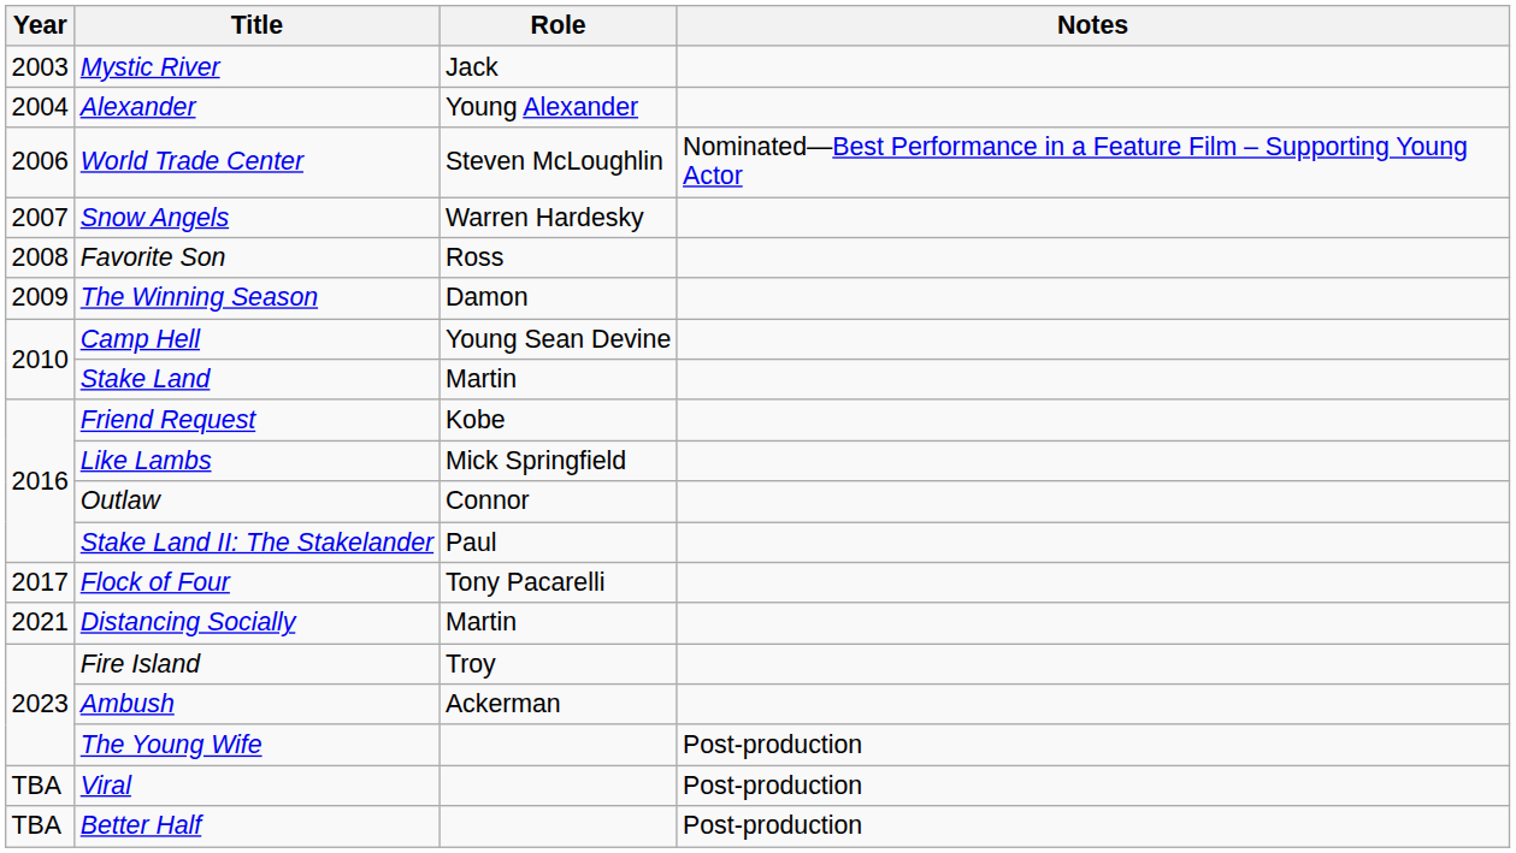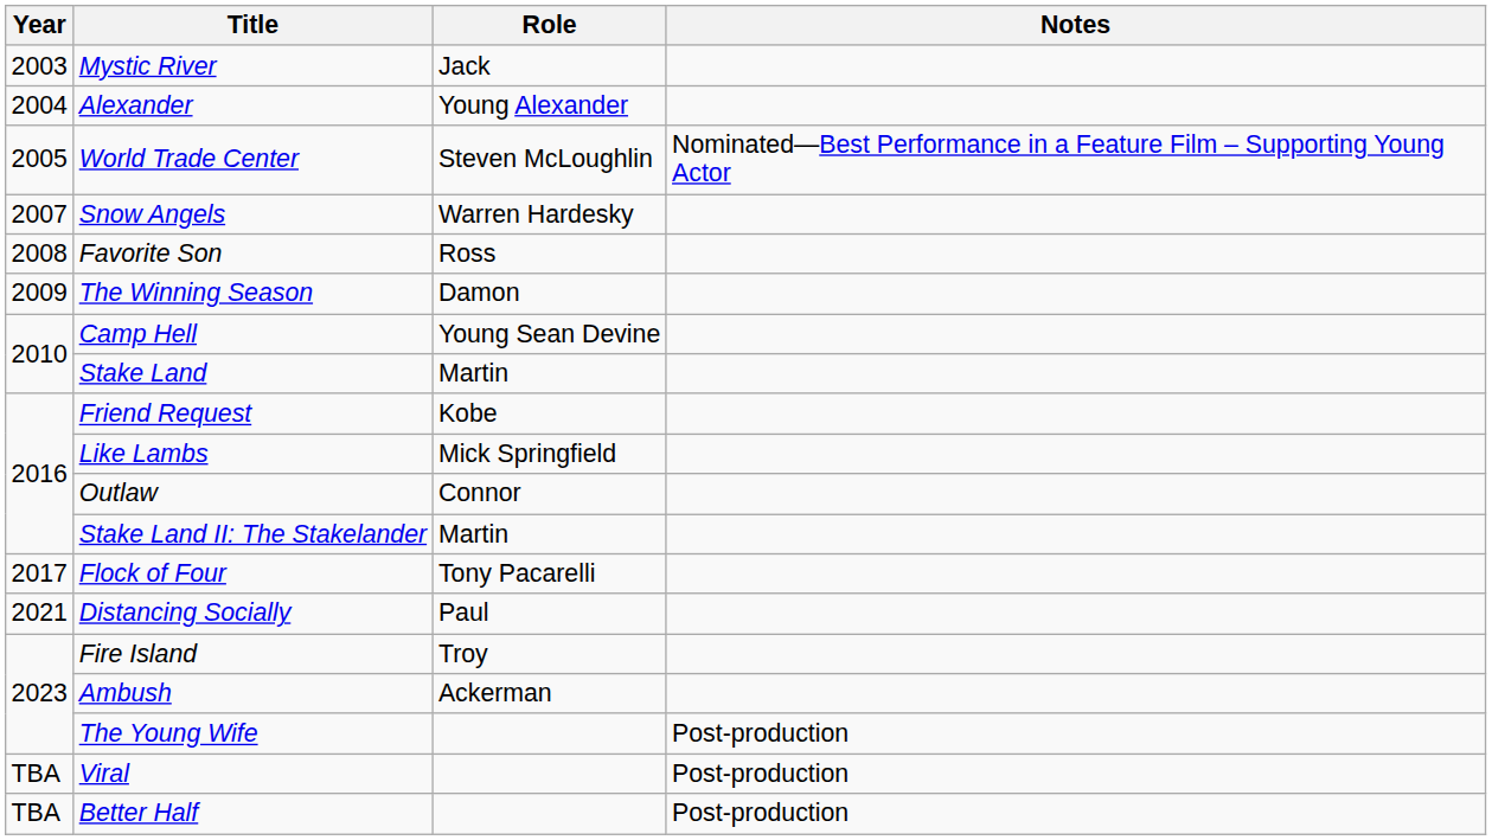World Trade Center | Year: 2006 -> 2005
Stake Land II: The Stakelander | Role: Paul -> Martin
Distancing Socially | Role: Martin -> Paul
